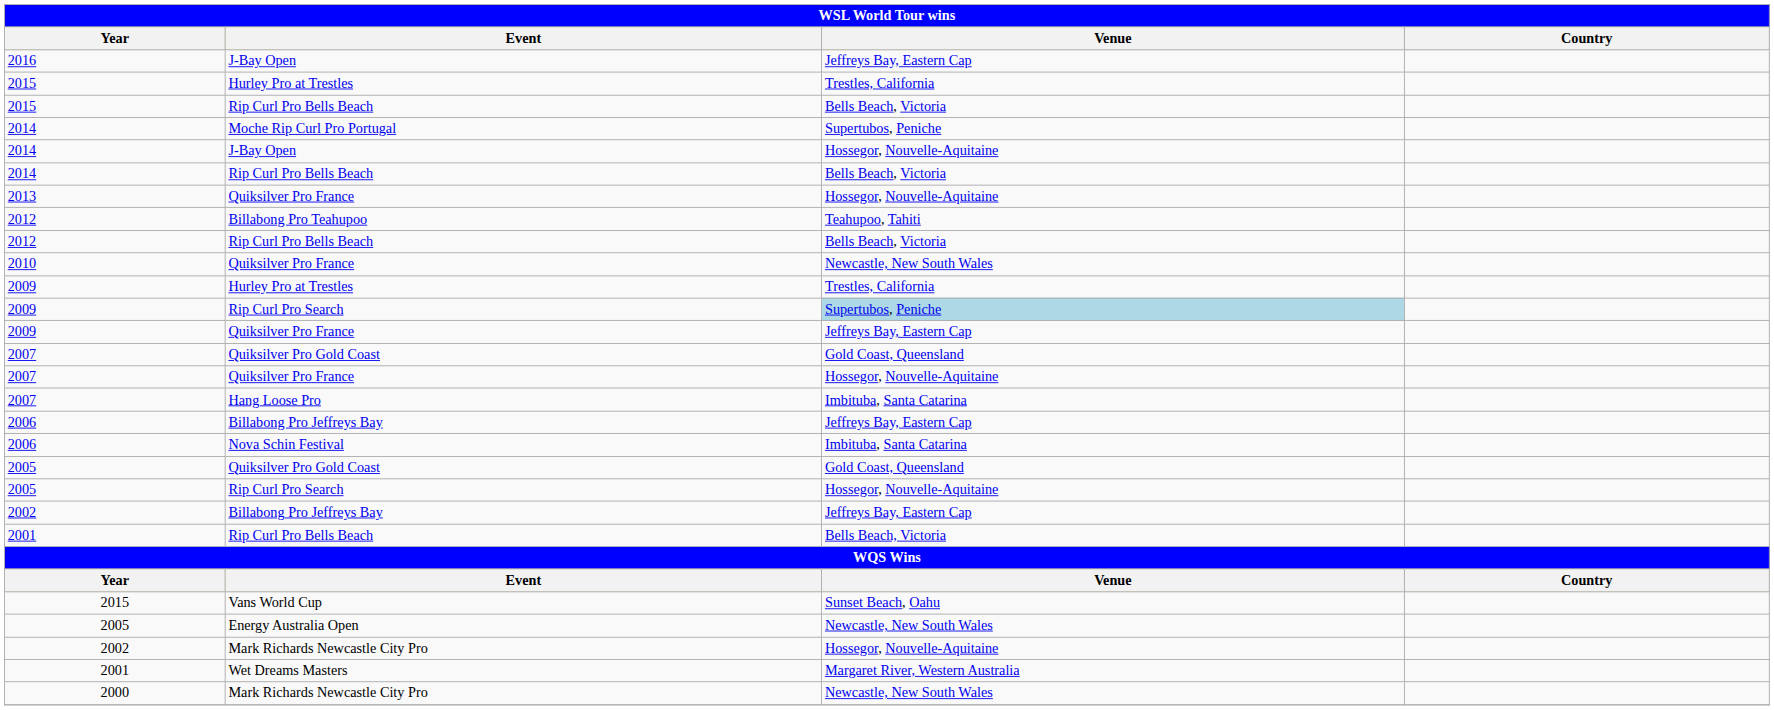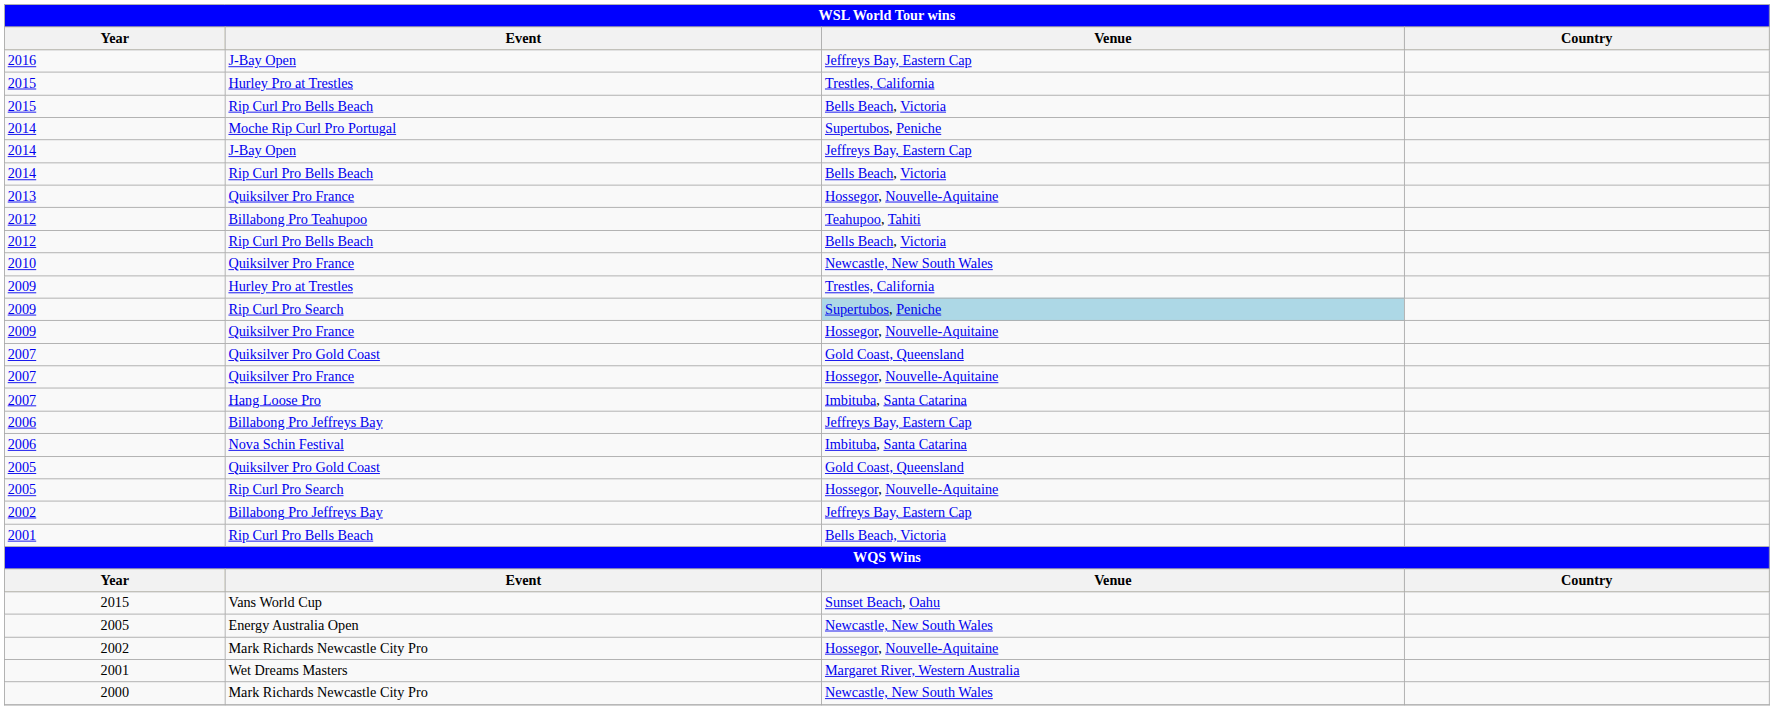2014 / J-Bay Open | Venue: Hossegor, Nouvelle-Aquitaine -> Jeffreys Bay, Eastern Cap
2009 / Quiksilver Pro France | Venue: Jeffreys Bay, Eastern Cap -> Hossegor, Nouvelle-Aquitaine
